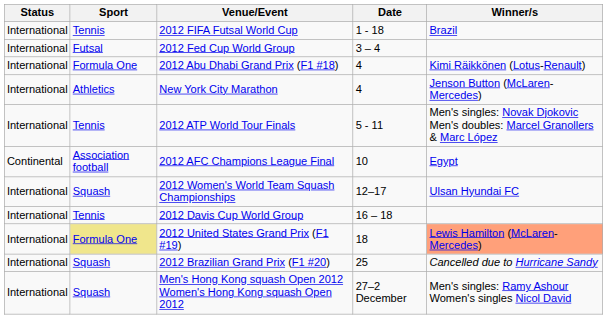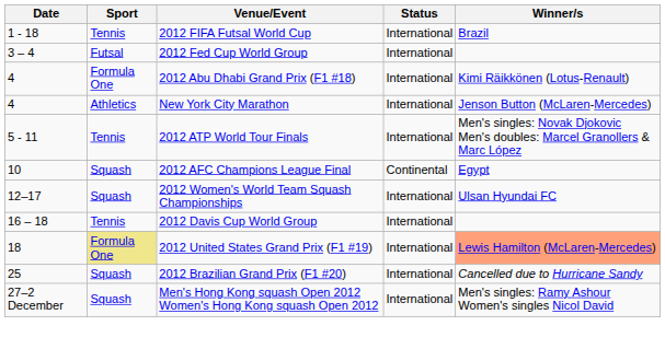columns swapped: Date <-> Status
2012 AFC Champions League Final | Sport: Association football -> Squash
